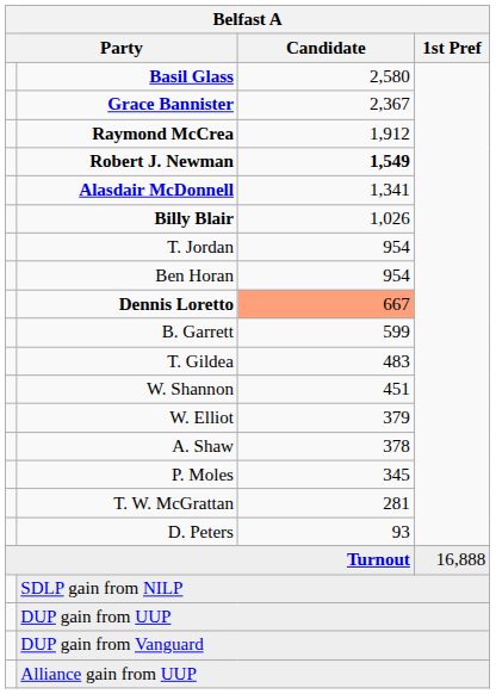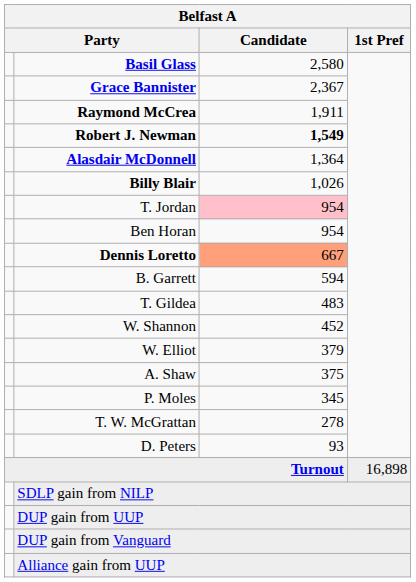Raymond McCrea | Candidate: 1,912 -> 1,911
Alasdair McDonnell | Candidate: 1,341 -> 1,364
T. Jordan | Candidate: no background -> pink background
B. Garrett | Candidate: 599 -> 594
W. Shannon | Candidate: 451 -> 452
A. Shaw | Candidate: 378 -> 375
T. W. McGrattan | Candidate: 281 -> 278
Turnout | 1st Pref: 16,888 -> 16,898
